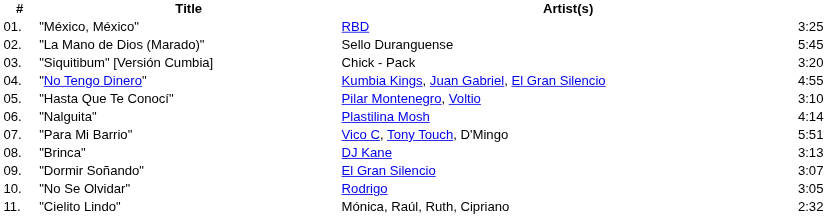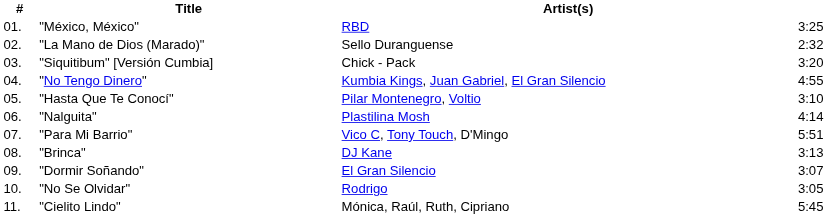"La Mano de Dios (Marado)" | column 4: 5:45 -> 2:32
"Cielito Lindo" | column 4: 2:32 -> 5:45
